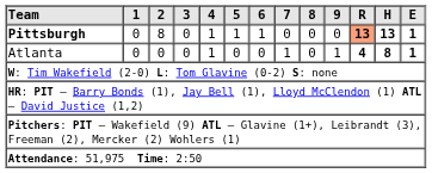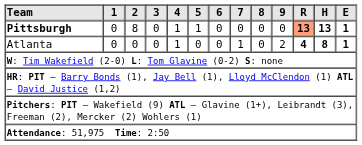Pittsburgh | 6: 1 -> 0
Atlanta | 9: 1 -> 2
